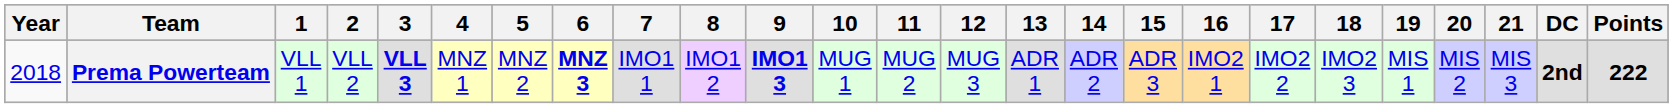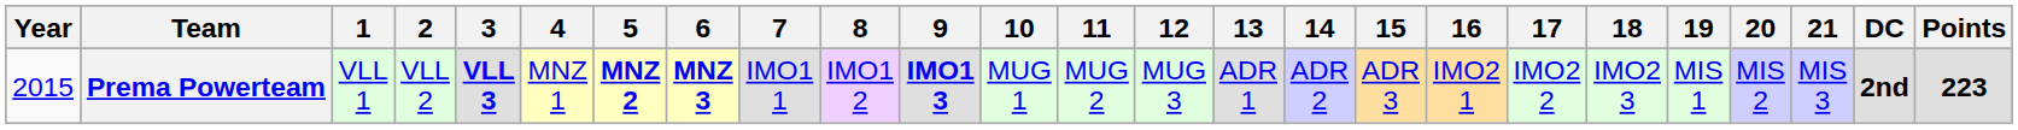Prema Powerteam | Year: 2018 -> 2015
Prema Powerteam | 5: normal -> bold
Prema Powerteam | Points: 222 -> 223
